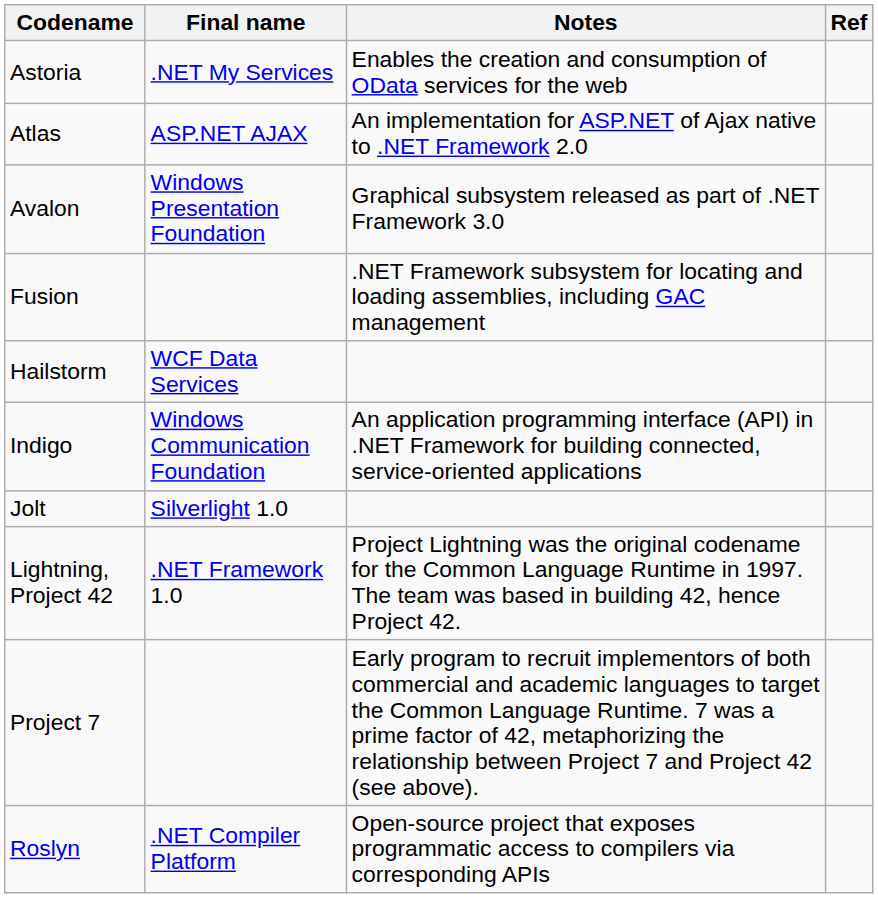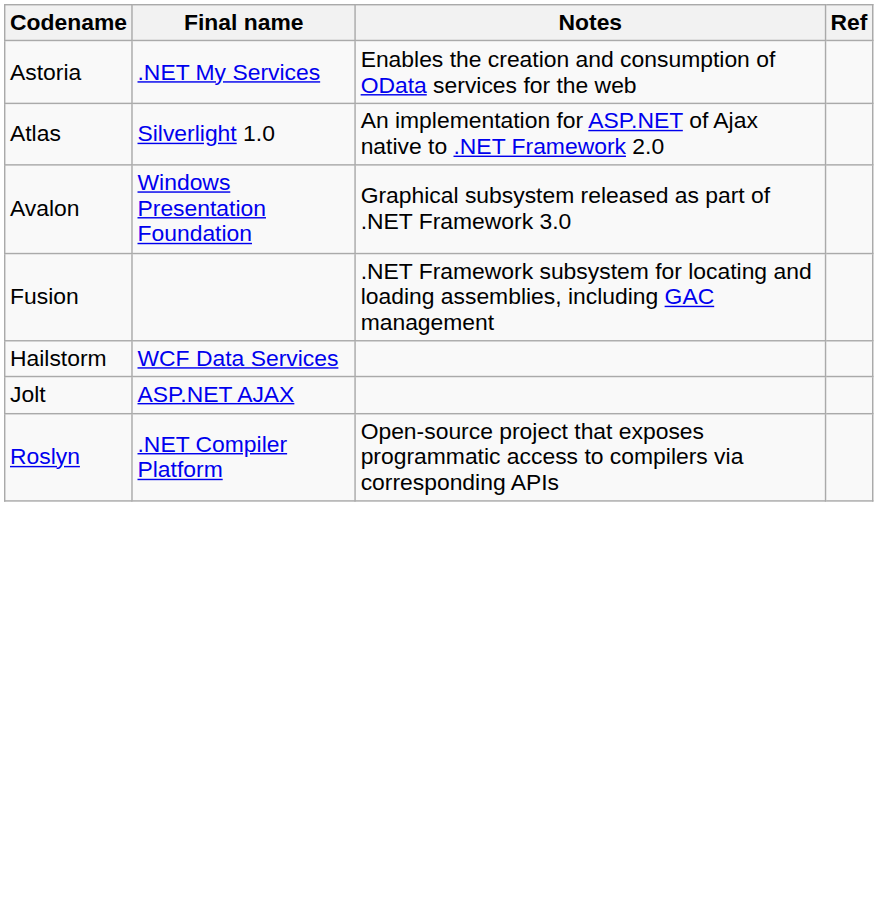Atlas | Final name: ASP.NET AJAX -> Silverlight 1.0
- row: Indigo | Windows Communication Foundation | An application programming interface (API) in .NET Framework for building connected, service-oriented applications
Jolt | Final name: Silverlight 1.0 -> ASP.NET AJAX
- row: Lightning, Project 42 | .NET Framework 1.0 | Project Lightning was the original codename for the Common Language Runtime in 1997. The team was based in building 42, hence Project 42.
- row: Project 7 | Early program to recruit implementors of both commercial and academic languages to target the Common Language Runtime. 7 was a prime factor of 42, metaphorizing the relationship between Project 7 and Project 42 (see above).
